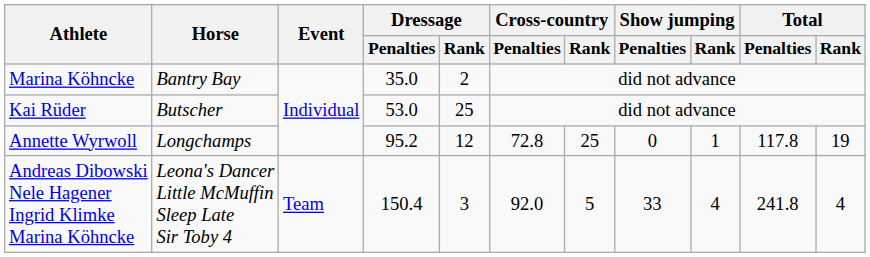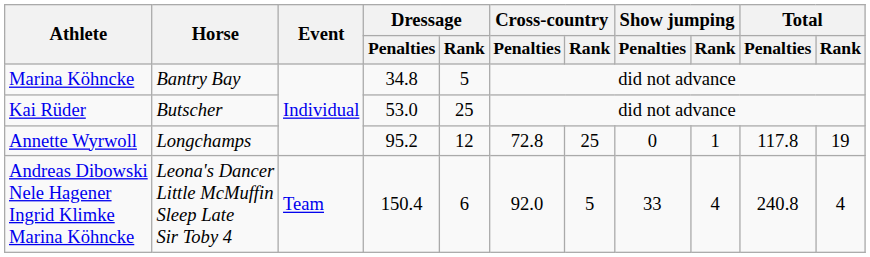Marina Köhncke | Dressage / Penalties: 35.0 -> 34.8
Marina Köhncke | Dressage / Rank: 2 -> 5
Andreas Dibowski Nele Hagener Ingrid Klimke Marina Köhncke | Dressage / Rank: 3 -> 6
Andreas Dibowski Nele Hagener Ingrid Klimke Marina Köhncke | Total / Penalties: 241.8 -> 240.8
